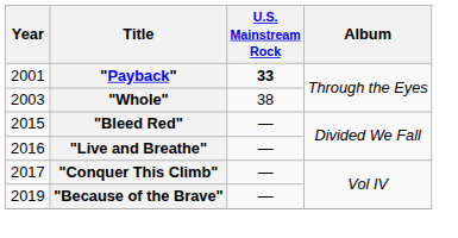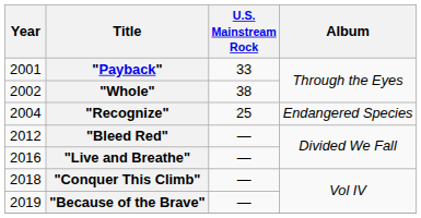"Payback" | U.S. Mainstream Rock: bold -> normal
"Whole" | Year: 2003 -> 2002
+ row: 2004 | "Recognize" | 25 | Endangered Species
"Bleed Red" | Year: 2015 -> 2012
"Conquer This Climb" | Year: 2017 -> 2018
